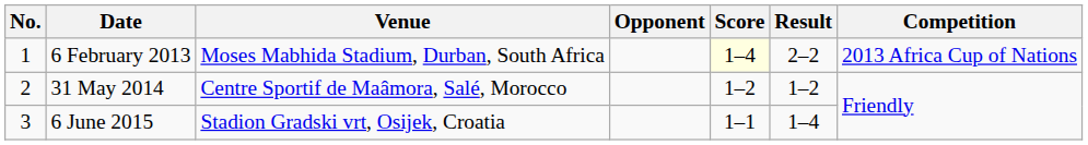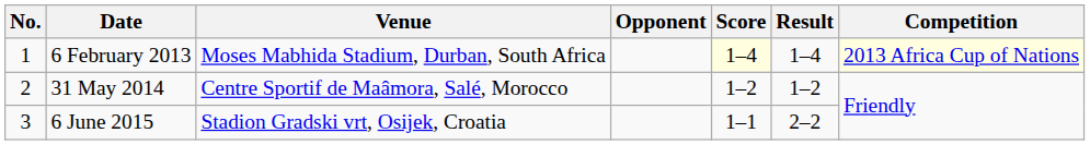6 February 2013 | Result: 2–2 -> 1–4
6 February 2013 | Competition: no background -> lightyellow background
6 June 2015 | Result: 1–4 -> 2–2
